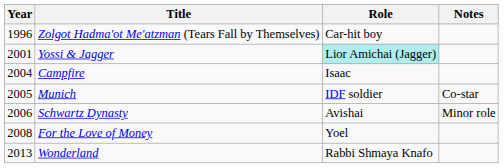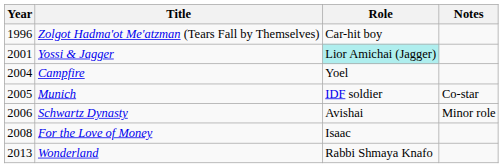Campfire | Role: Isaac -> Yoel
For the Love of Money | Role: Yoel -> Isaac
